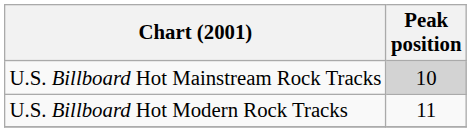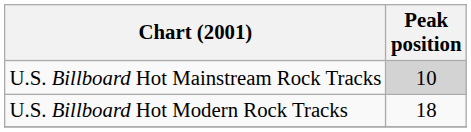U.S. Billboard Hot Modern Rock Tracks | Peak position: 11 -> 18
